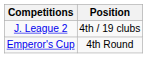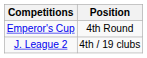rows swapped: J. League 2 <-> Emperor's Cup
